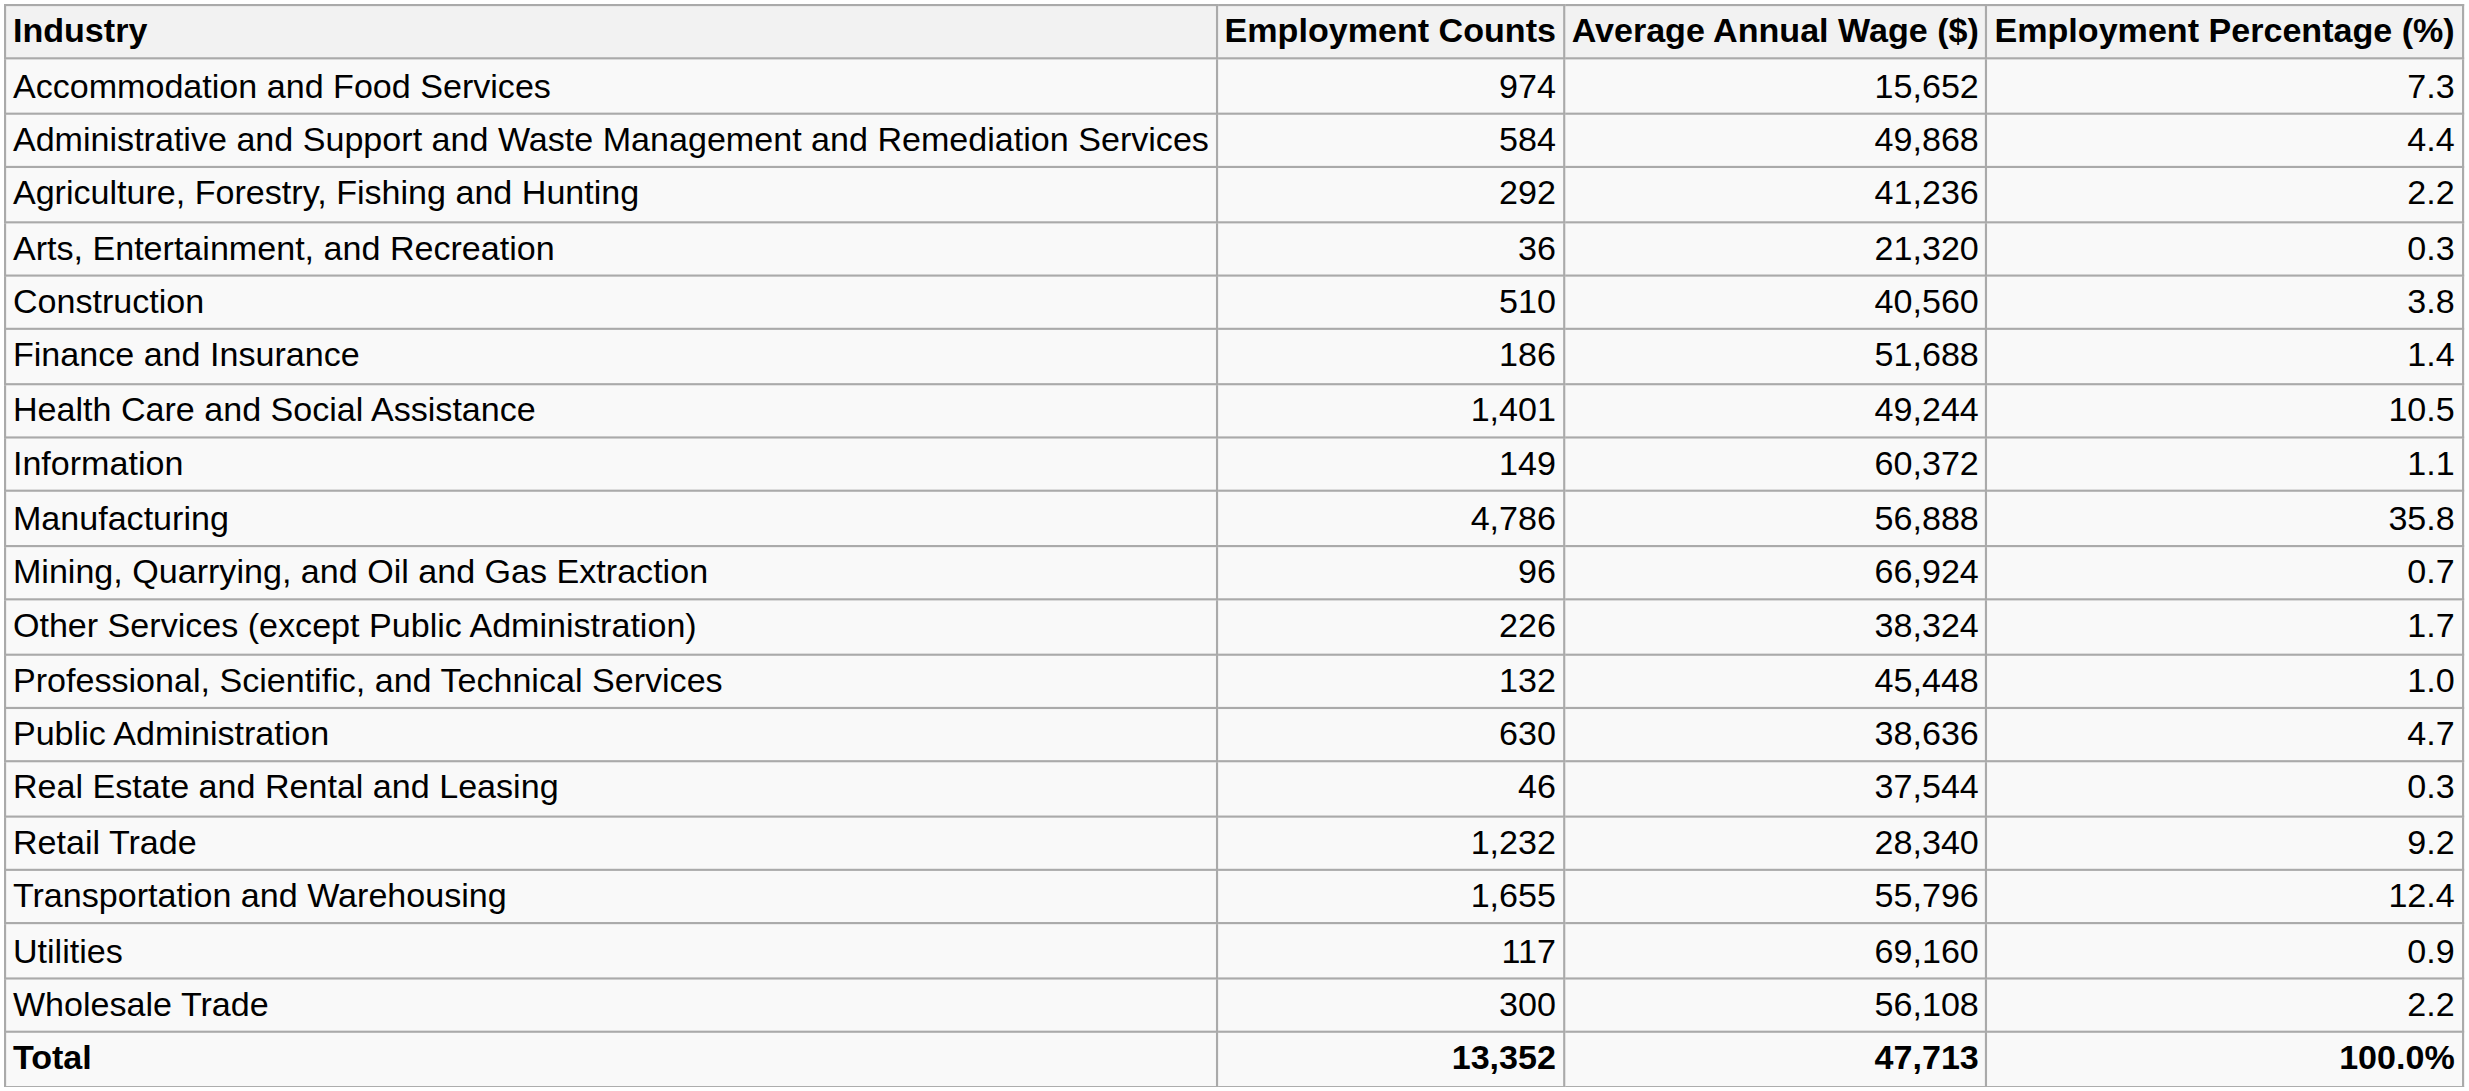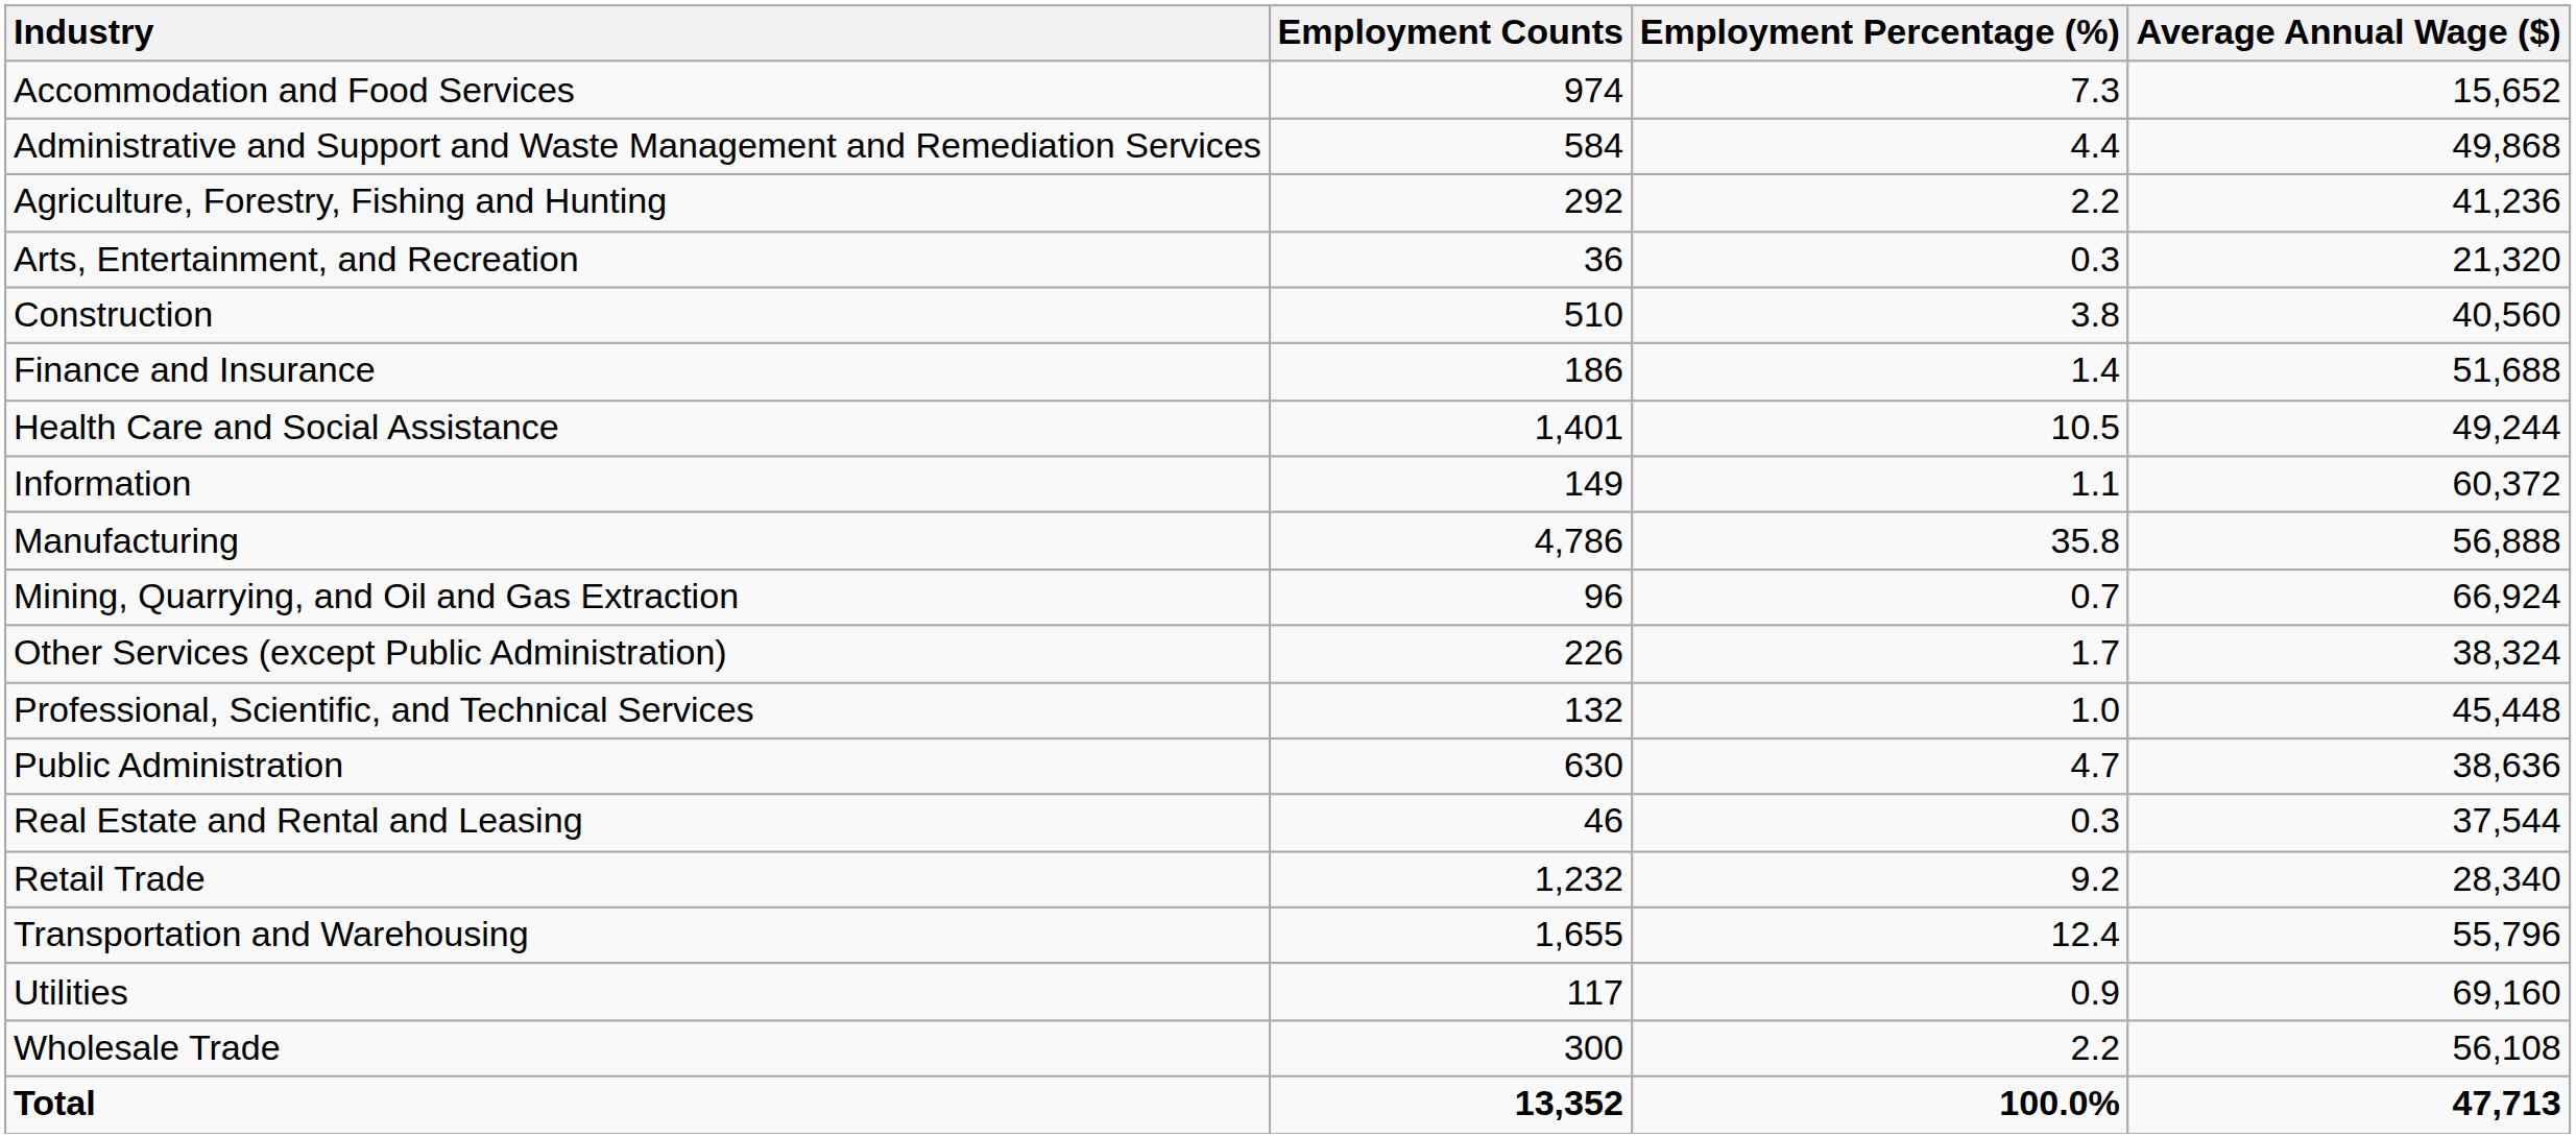columns swapped: Employment Percentage (%) <-> Average Annual Wage ($)
